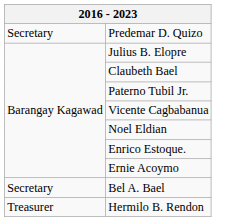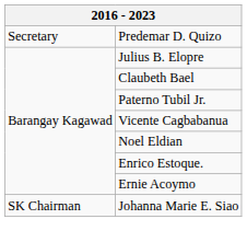- row: Secretary | Bel A. Bael
- row: Treasurer | Hermilo B. Rendon
+ row: SK Chairman | Johanna Marie E. Siao
